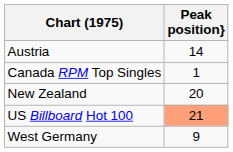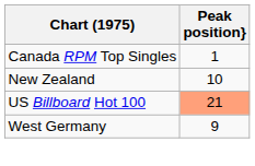- row: Austria | 14
New Zealand | Peak position}: 20 -> 10
